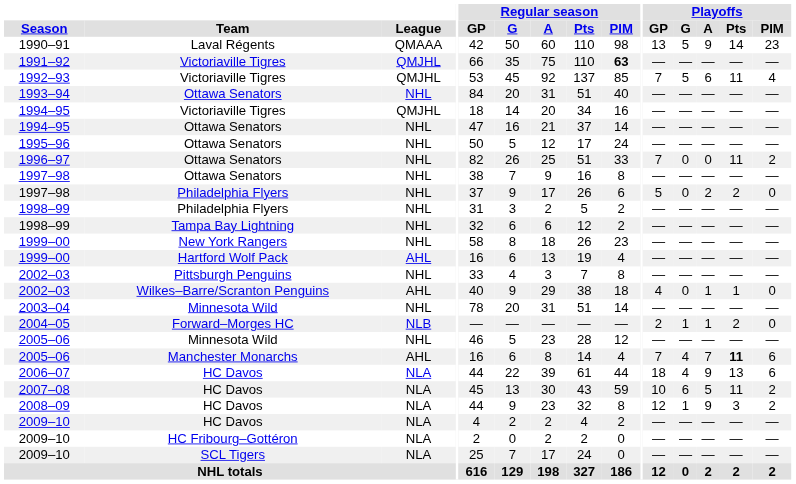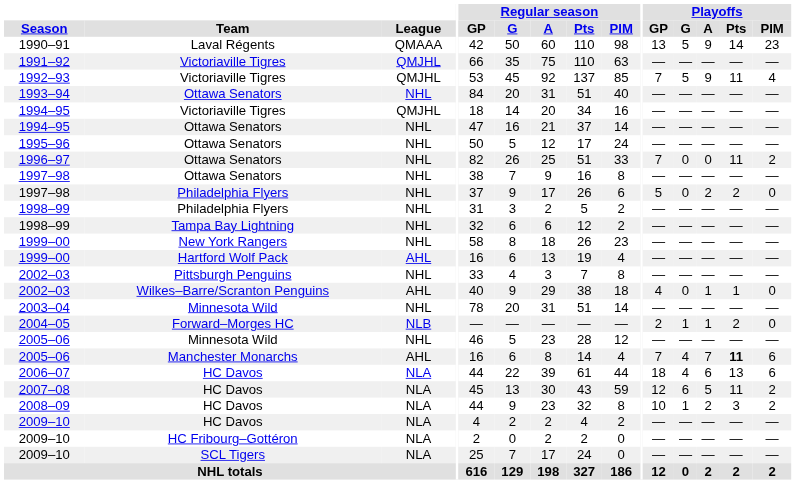1991–92 | Regular season / PIM: bold -> normal
1992–93 | Playoffs / A: 6 -> 9
2006–07 | Playoffs / A: 9 -> 6
2007–08 | Playoffs / GP: 10 -> 12
2008–09 | Playoffs / GP: 12 -> 10
2008–09 | Playoffs / A: 9 -> 2
